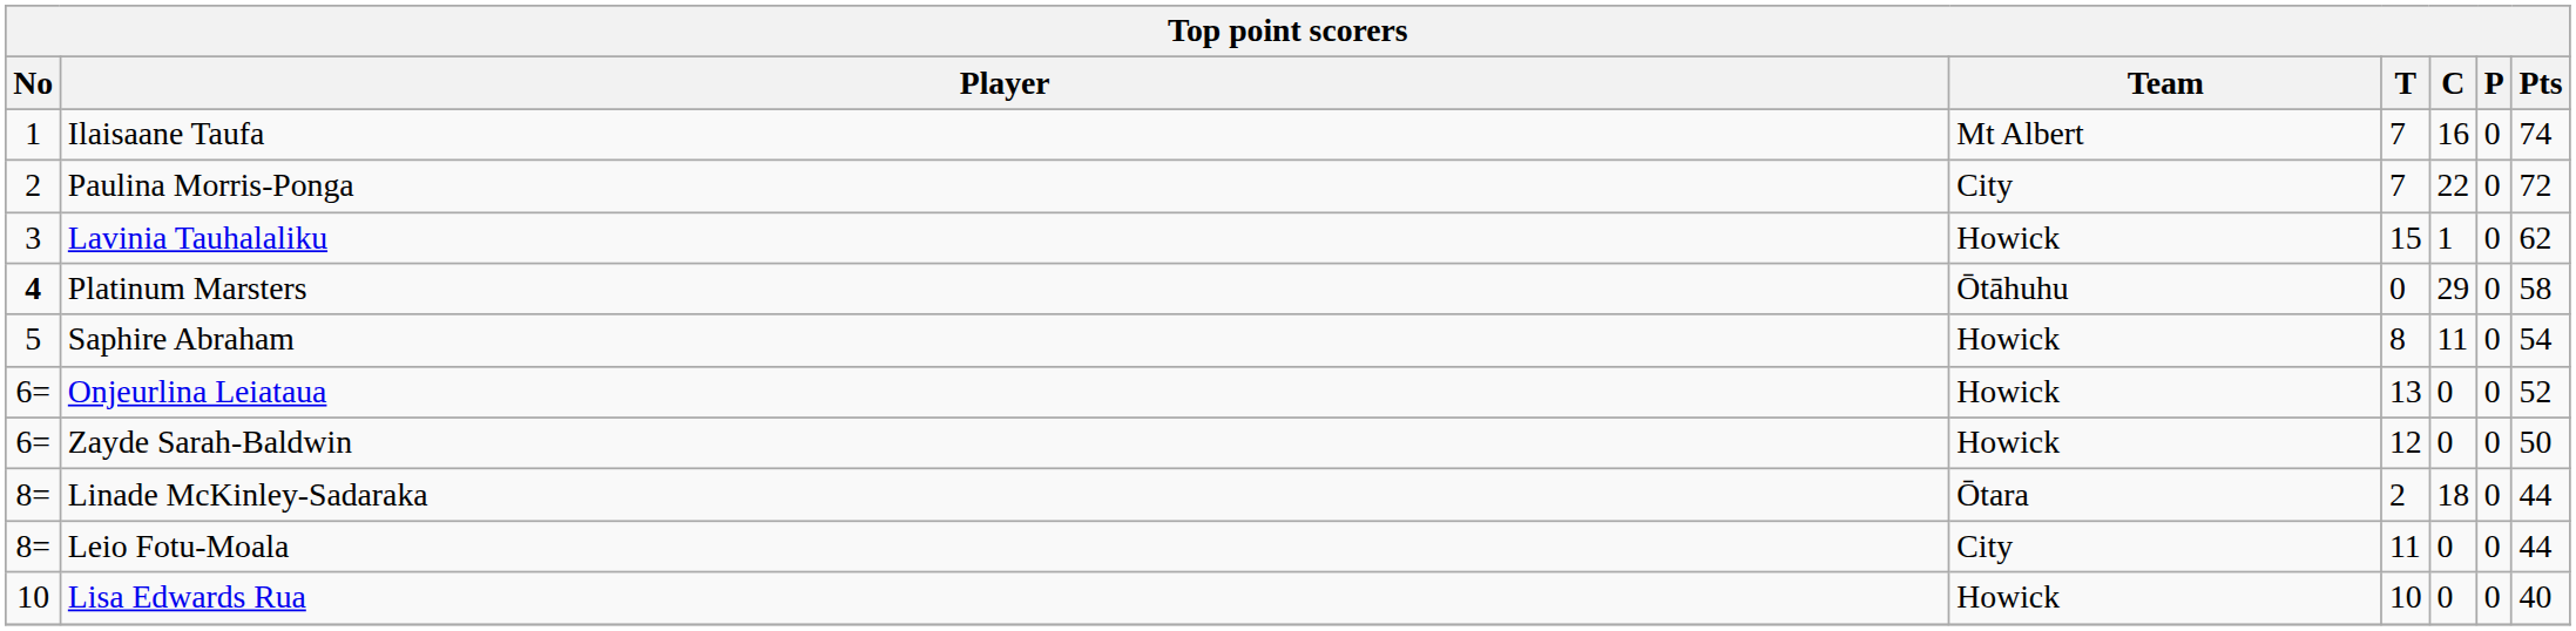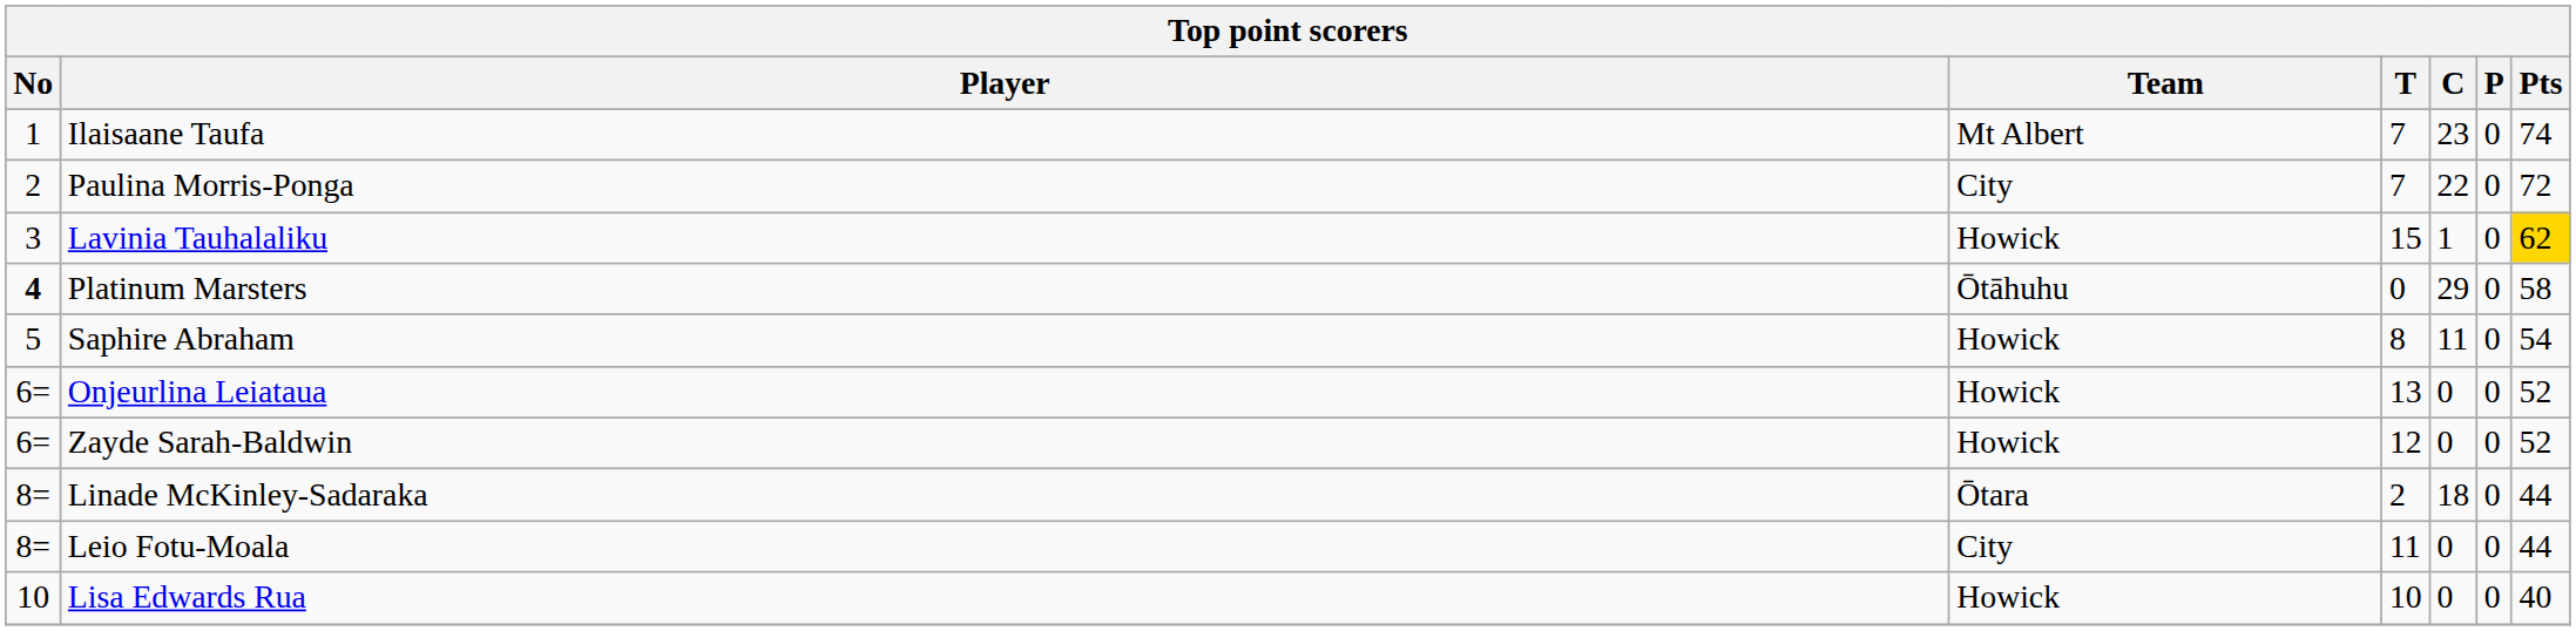Ilaisaane Taufa | C: 16 -> 23
Lavinia Tauhalaliku | Pts: no background -> gold background
Zayde Sarah-Baldwin | Pts: 50 -> 52
